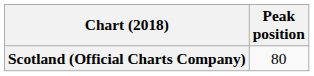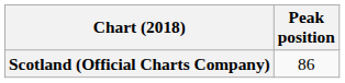Scotland (Official Charts Company) | Peak position: 80 -> 86
